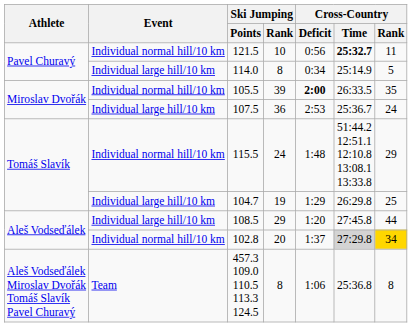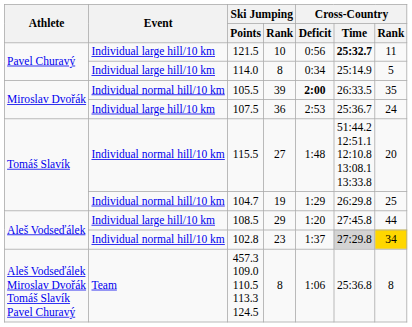121.5 | Event: Individual normal hill/10 km -> Individual large hill/10 km
115.5 | Ski Jumping / Rank: 24 -> 27
115.5 | Cross-Country / Rank: 29 -> 20
104.7 | Event: Individual large hill/10 km -> Individual normal hill/10 km
102.8 | Ski Jumping / Rank: 20 -> 23
